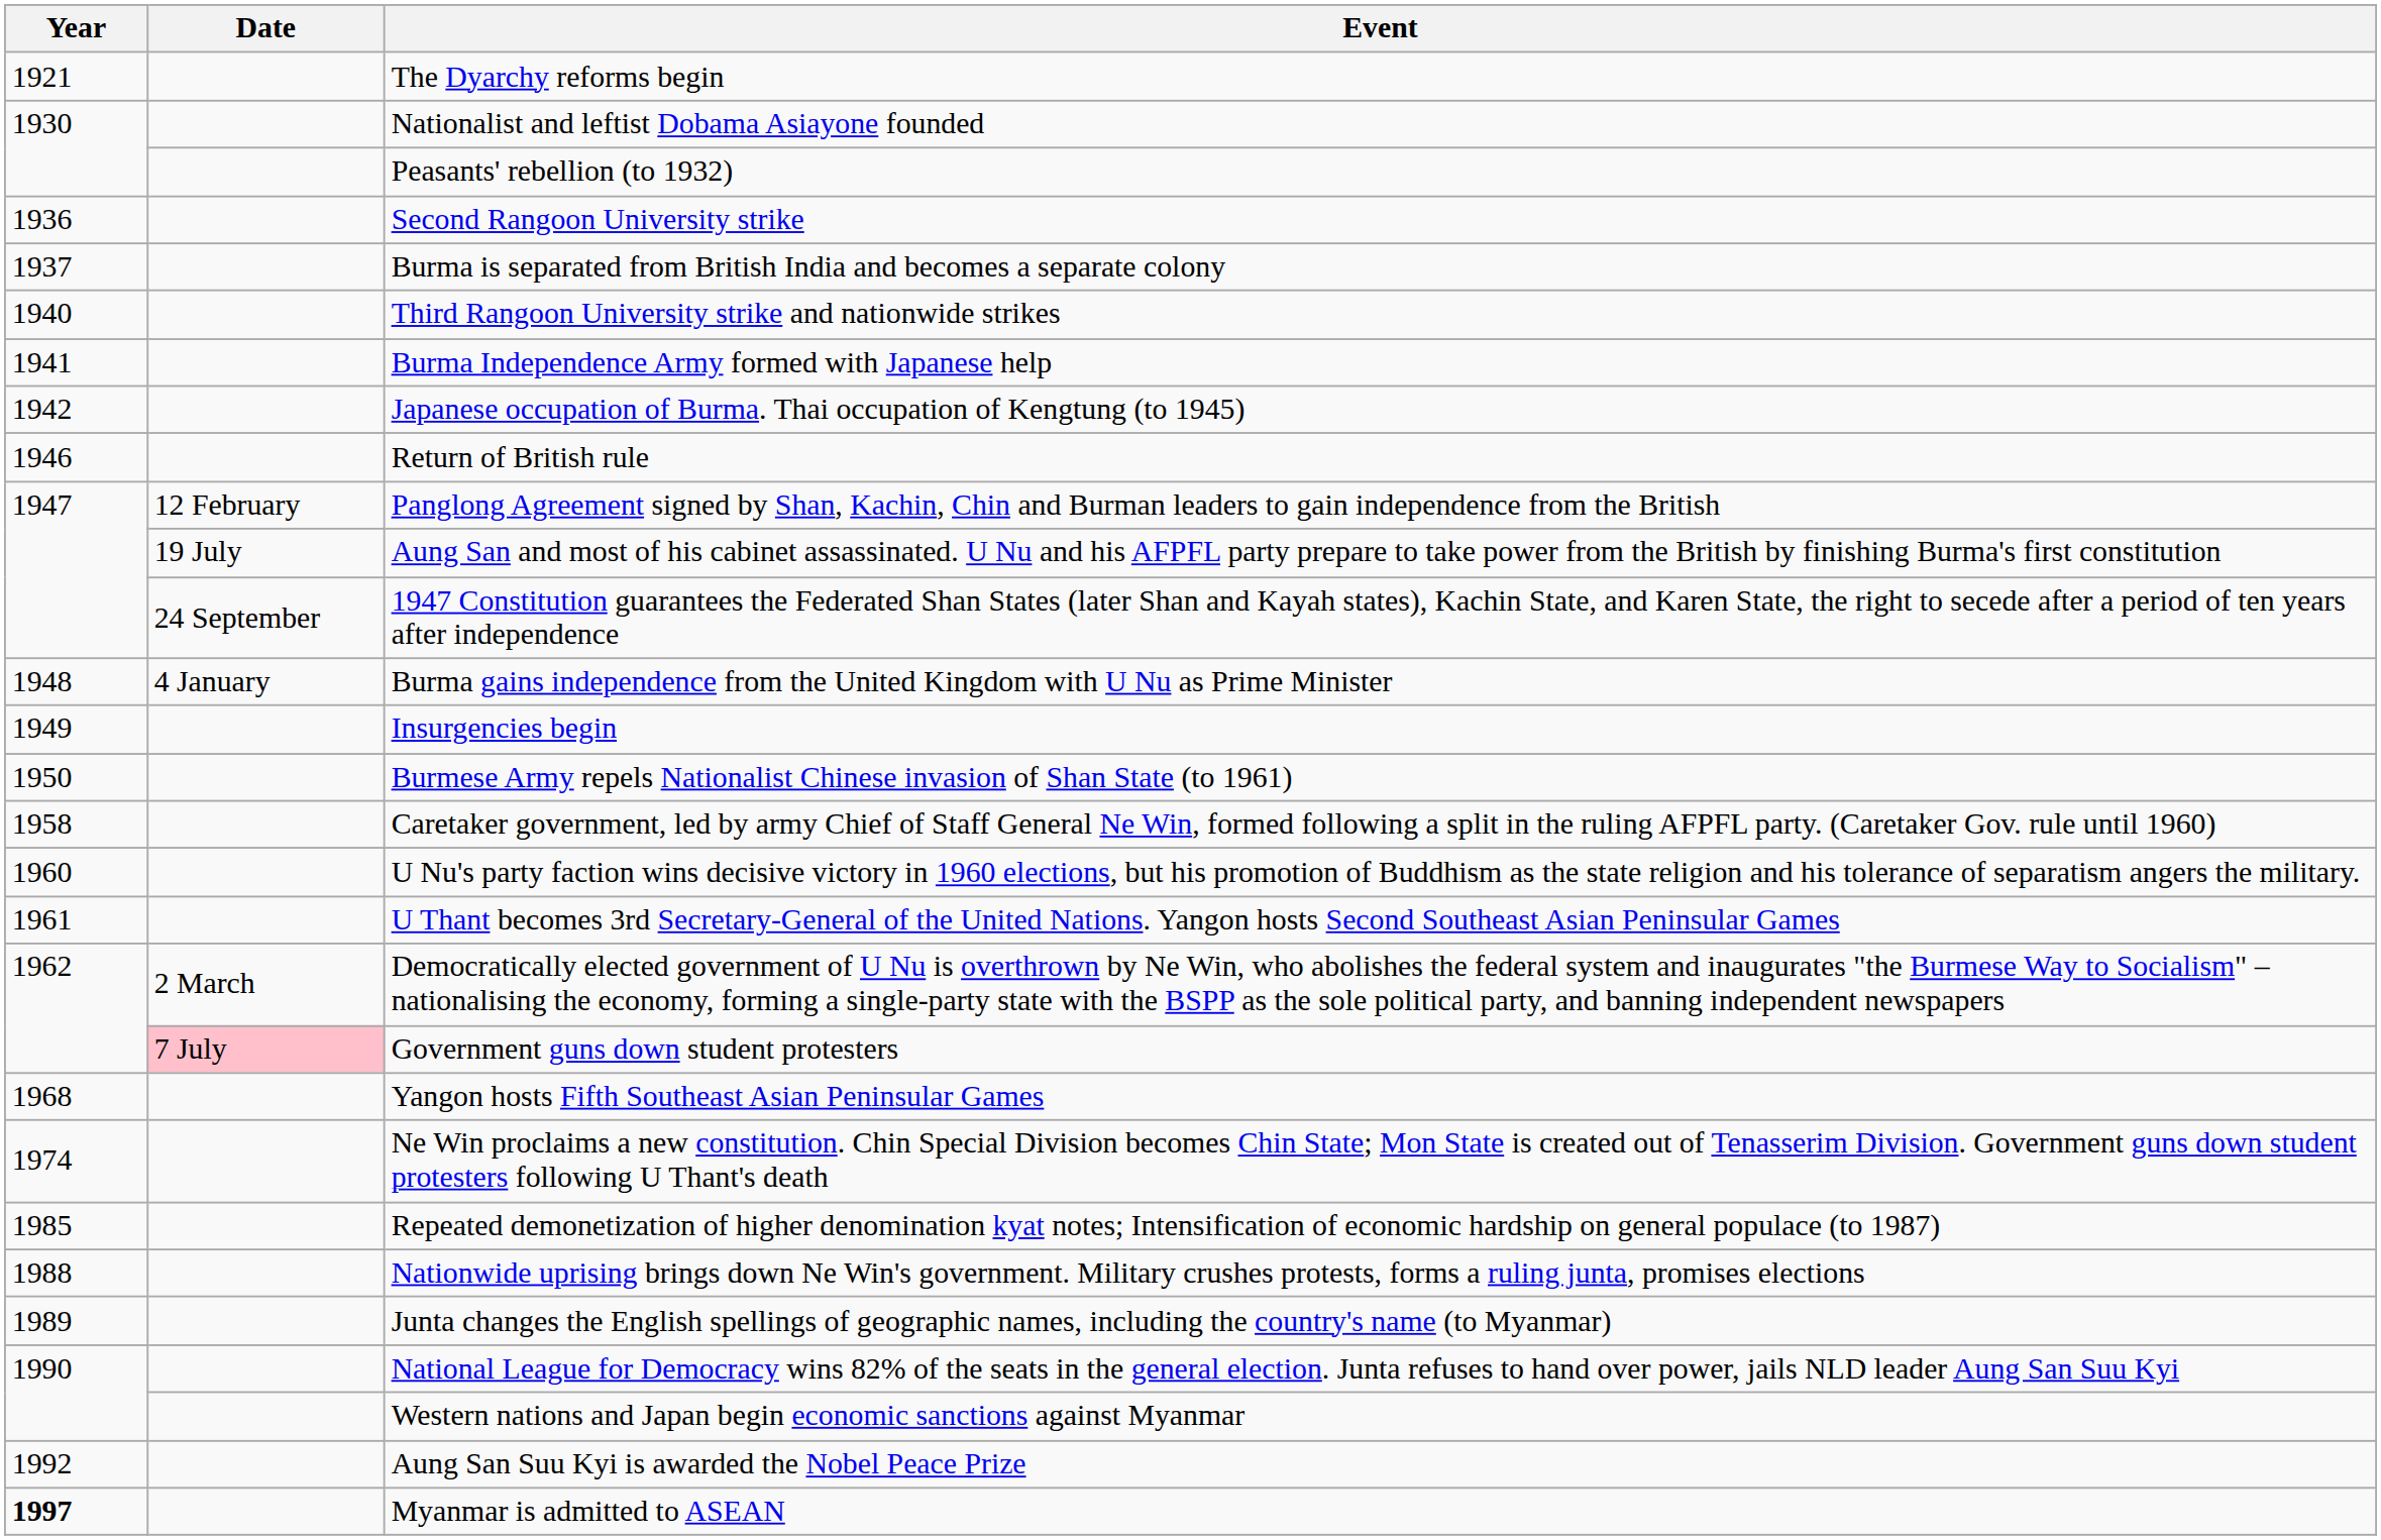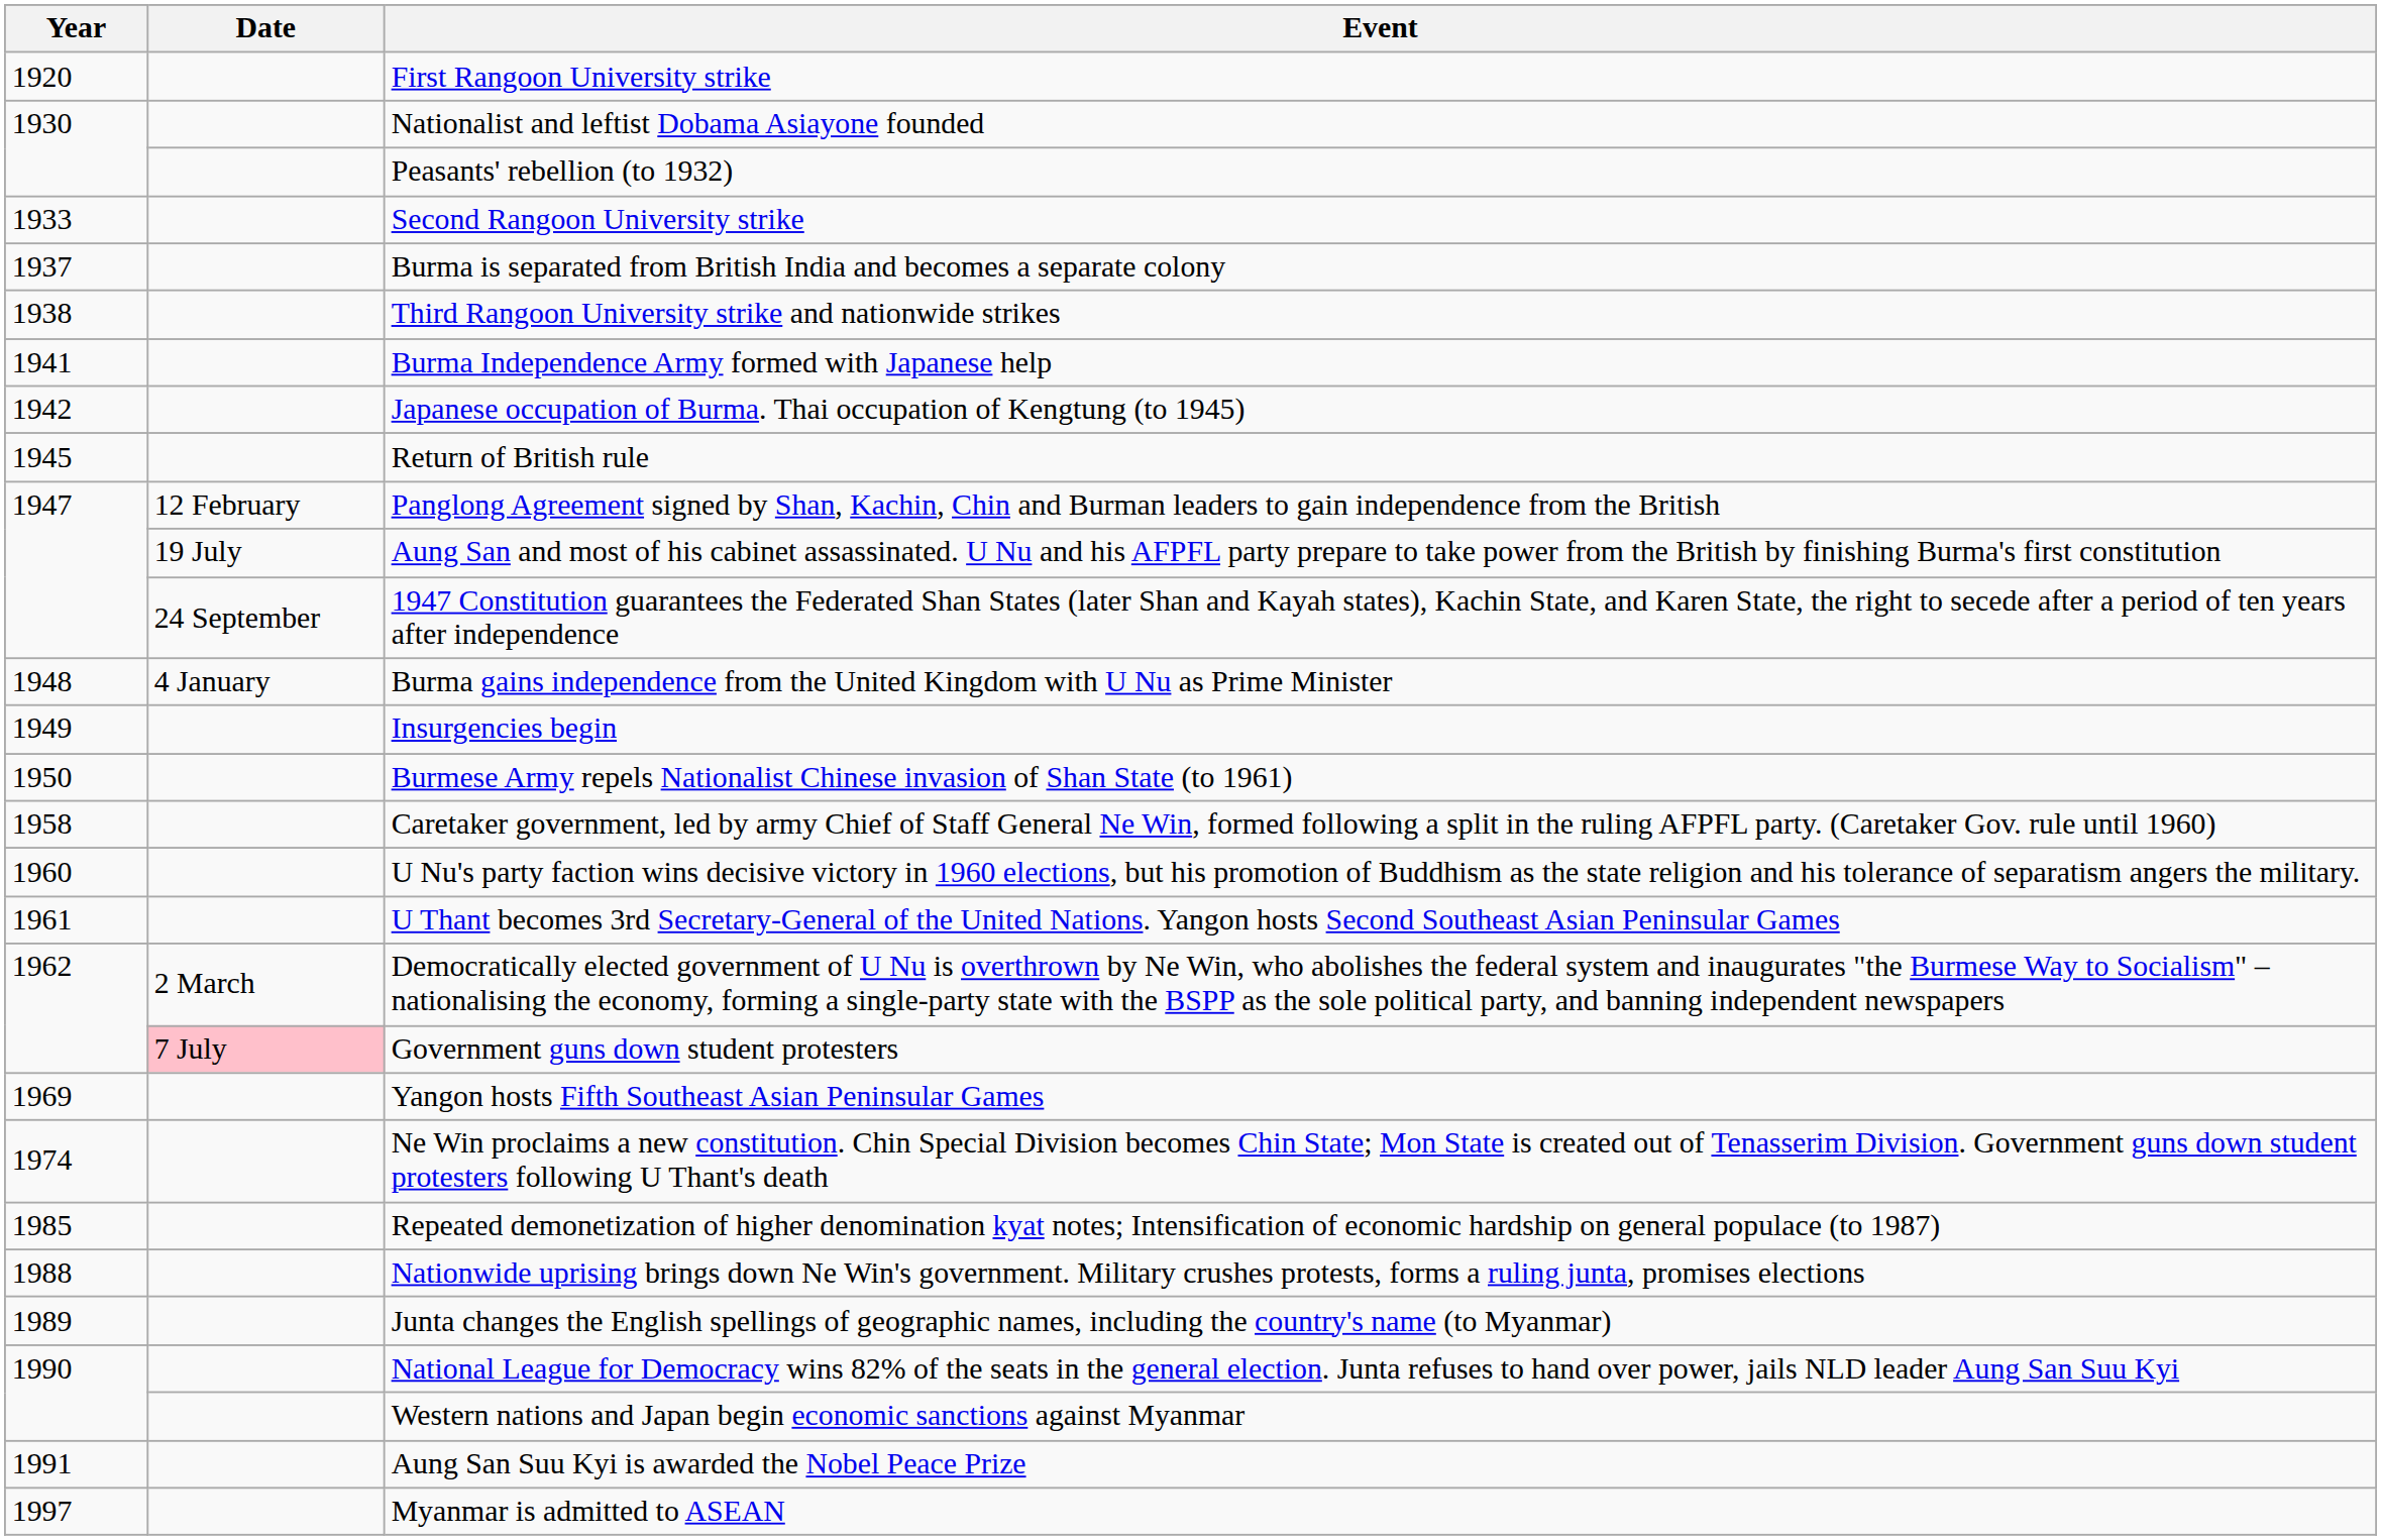+ row: 1920 | First Rangoon University strike
- row: 1921 | The Dyarchy reforms begin
Second Rangoon University strike | Year: 1936 -> 1933
Third Rangoon University strike and nationwide strikes | Year: 1940 -> 1938
Return of British rule | Year: 1946 -> 1945
Yangon hosts Fifth Southeast Asian Peninsular Games | Year: 1968 -> 1969
Aung San Suu Kyi is awarded the Nobel Peace Prize | Year: 1992 -> 1991
Myanmar is admitted to ASEAN | Year: bold -> normal
